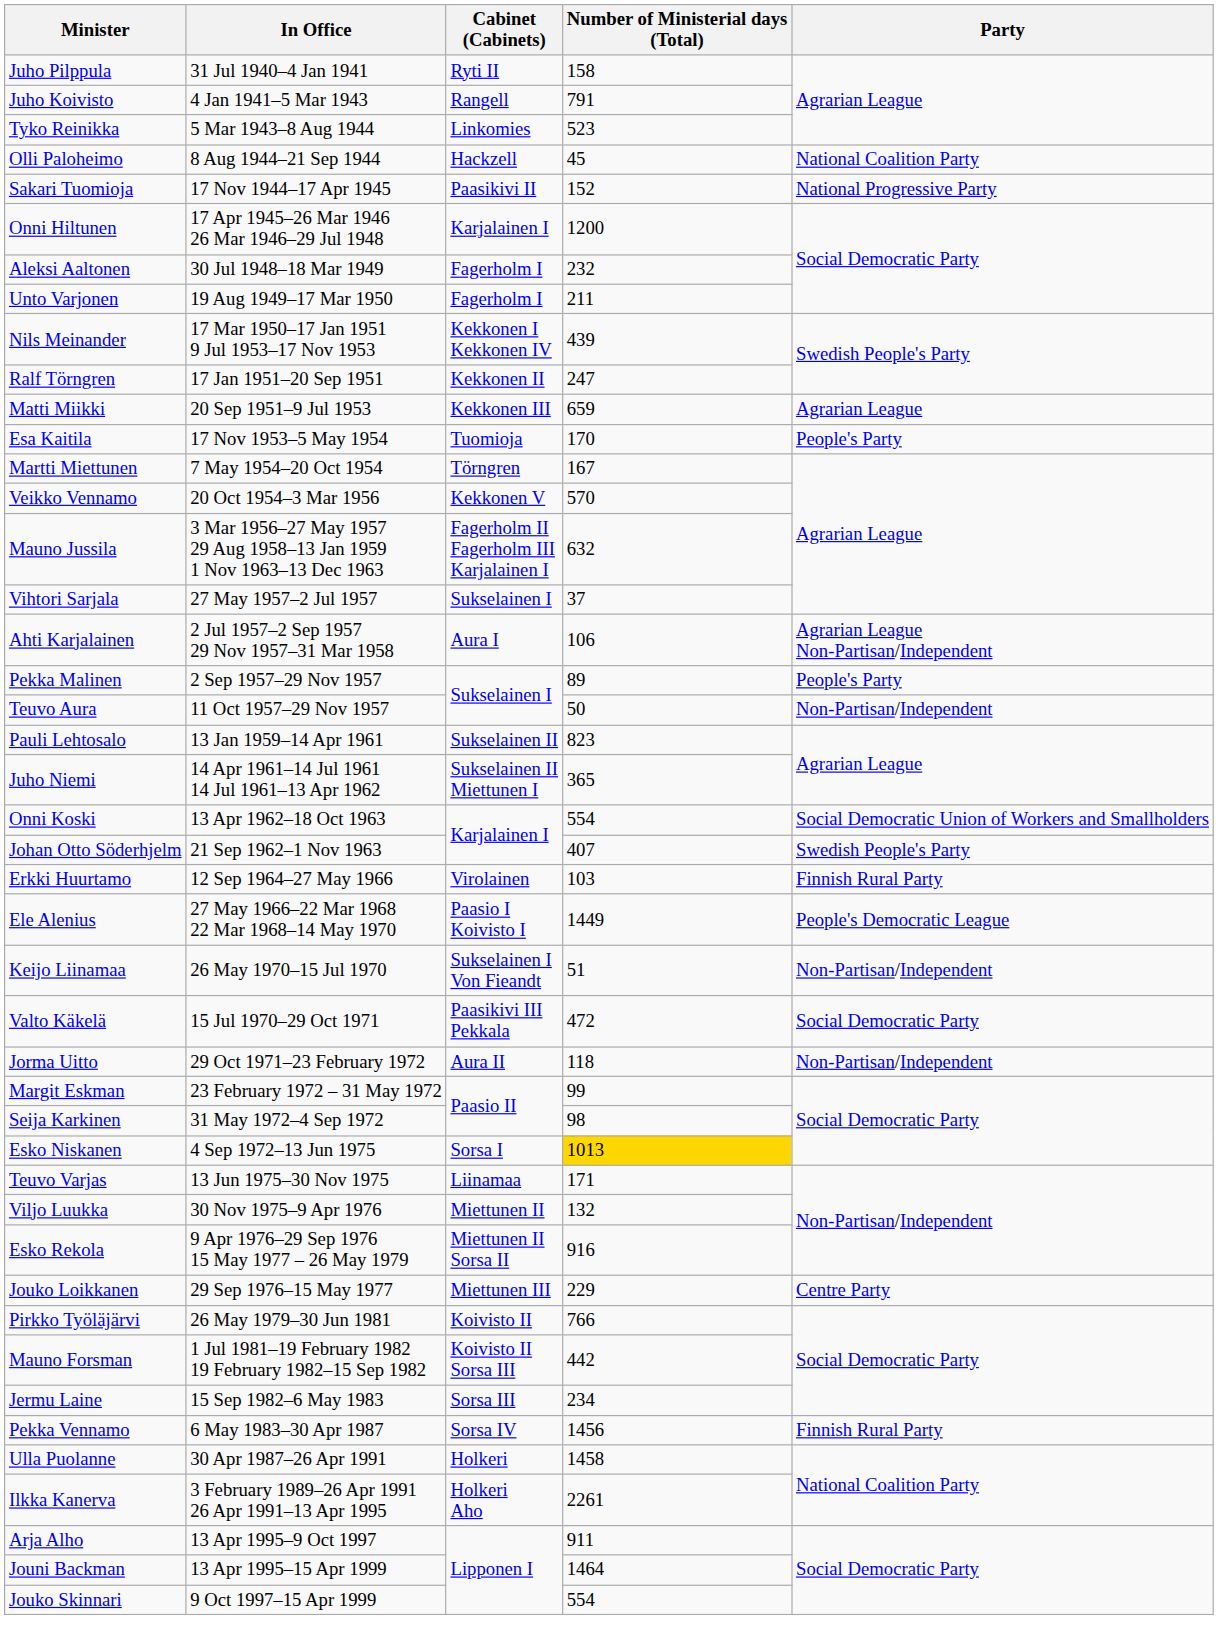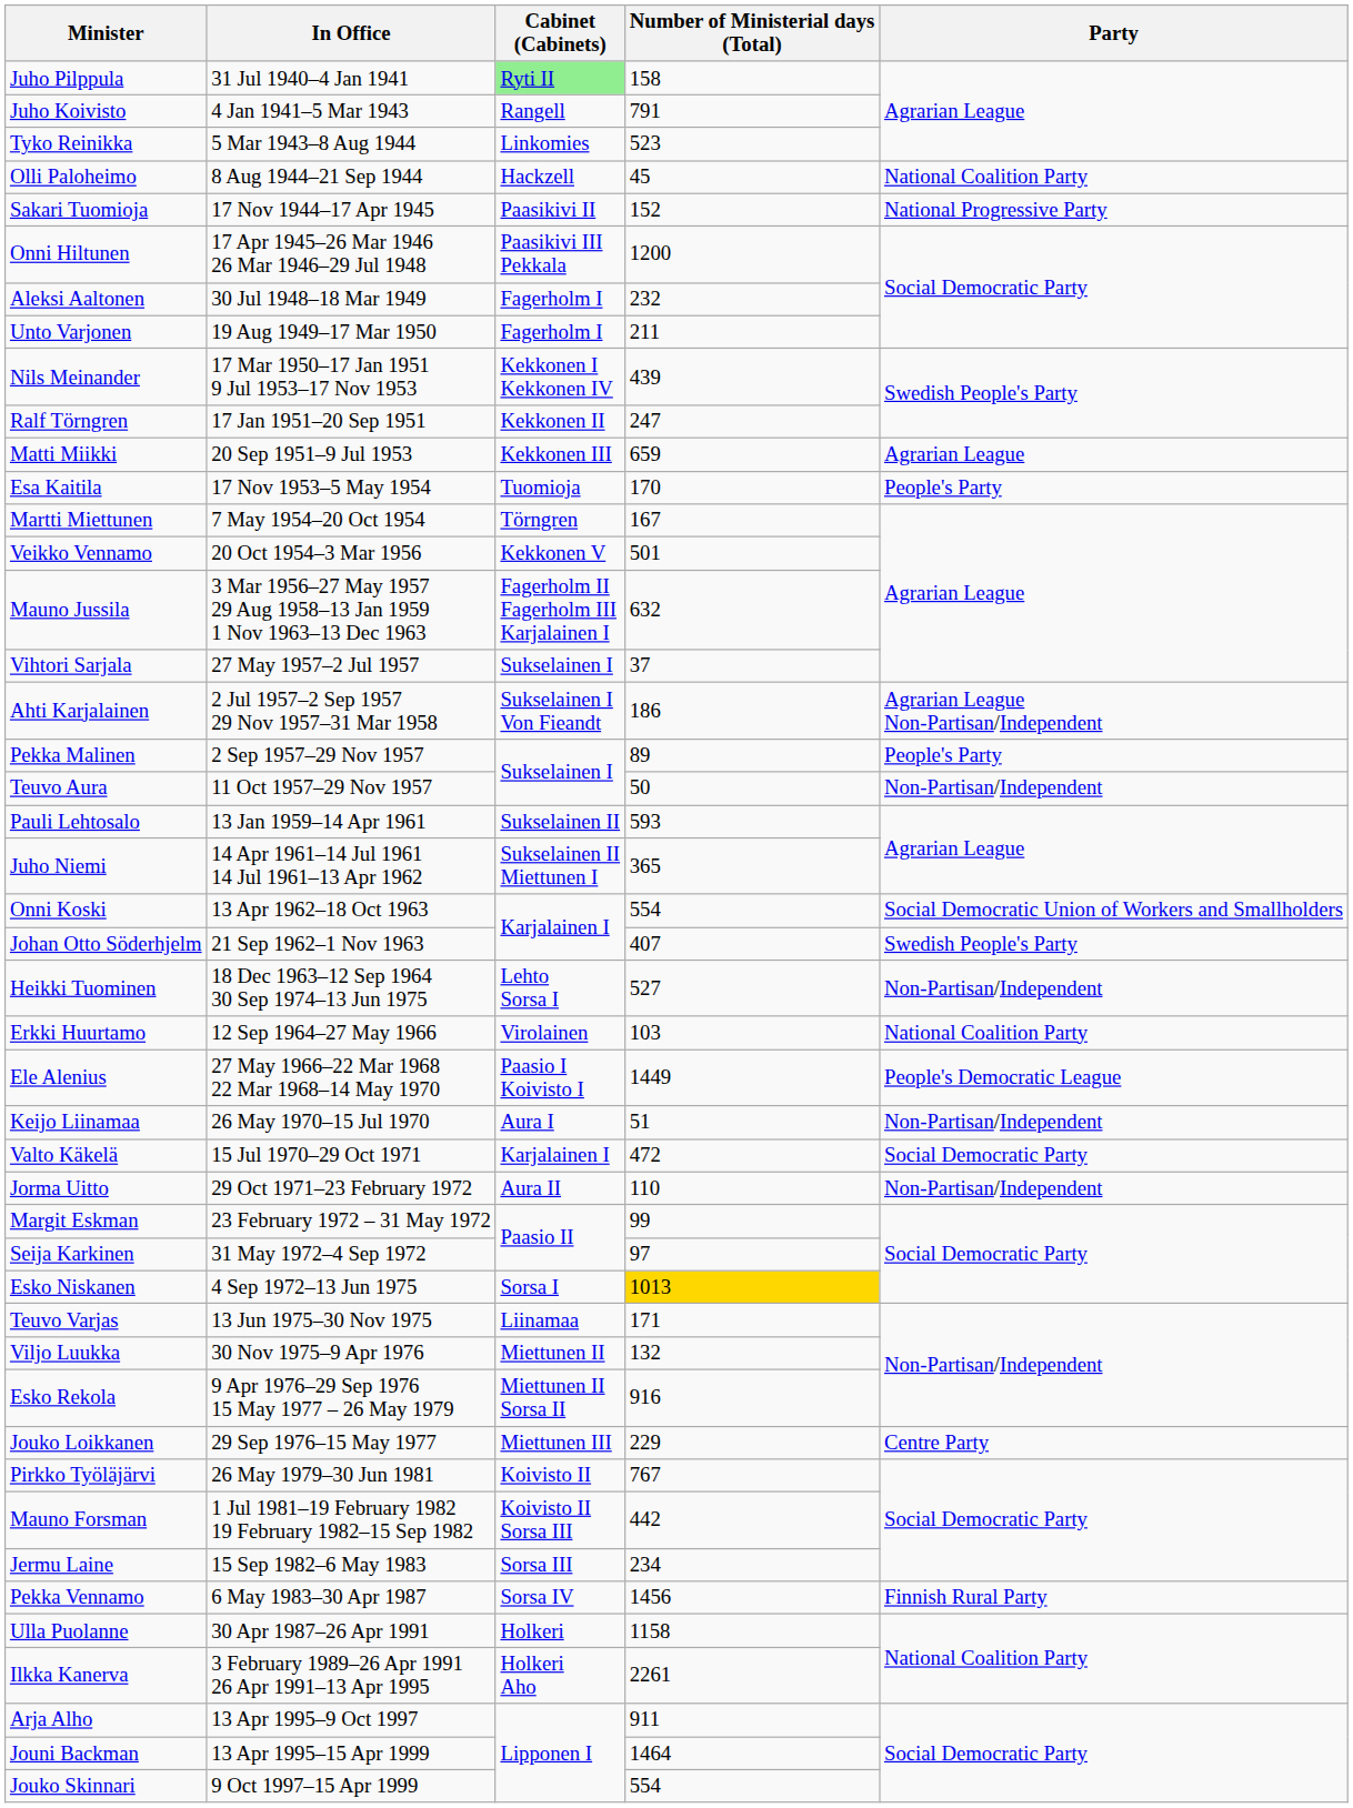Juho Pilppula | Cabinet (Cabinets): no background -> lightgreen background
Onni Hiltunen | Cabinet (Cabinets): Karjalainen I -> Paasikivi III Pekkala
Veikko Vennamo | Number of Ministerial days (Total): 570 -> 501
Ahti Karjalainen | Cabinet (Cabinets): Aura I -> Sukselainen I Von Fieandt
Ahti Karjalainen | Number of Ministerial days (Total): 106 -> 186
Pauli Lehtosalo | Number of Ministerial days (Total): 823 -> 593
+ row: Heikki Tuominen | 18 Dec 1963–12 Sep 1964 30 Sep 1974–13 Jun 1975 | Lehto Sorsa I | 527 | Non-Partisan/Independent
Erkki Huurtamo | Party: Finnish Rural Party -> National Coalition Party
Keijo Liinamaa | Cabinet (Cabinets): Sukselainen I Von Fieandt -> Aura I
Valto Käkelä | Cabinet (Cabinets): Paasikivi III Pekkala -> Karjalainen I
Jorma Uitto | Number of Ministerial days (Total): 118 -> 110
Seija Karkinen | Number of Ministerial days (Total): 98 -> 97
Pirkko Työläjärvi | Number of Ministerial days (Total): 766 -> 767
Ulla Puolanne | Number of Ministerial days (Total): 1458 -> 1158
